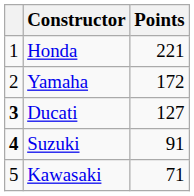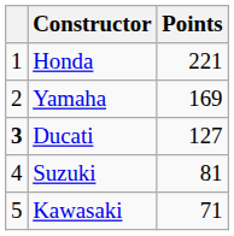Yamaha | Points: 172 -> 169
Suzuki | column 1: bold -> normal
Suzuki | Points: 91 -> 81
